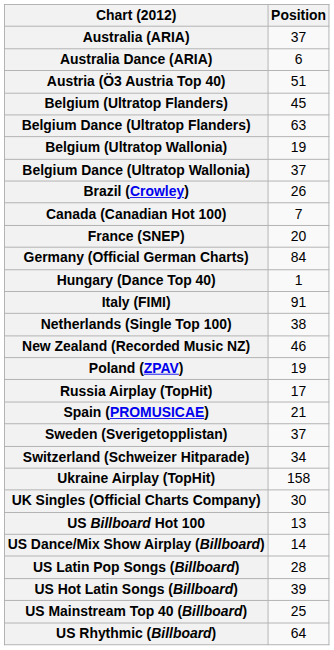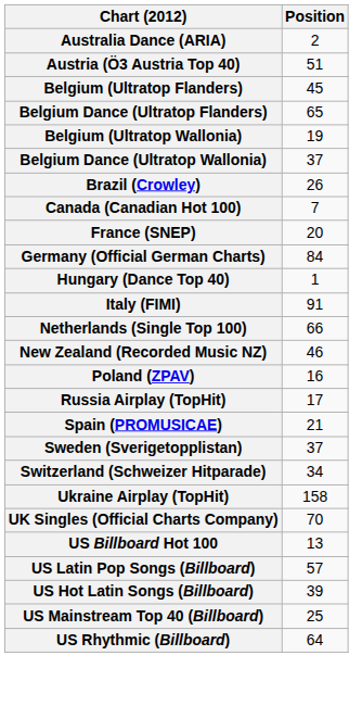- row: Australia (ARIA) | 37
Australia Dance (ARIA) | Position: 6 -> 2
Belgium Dance (Ultratop Flanders) | Position: 63 -> 65
Netherlands (Single Top 100) | Position: 38 -> 66
Poland (ZPAV) | Position: 19 -> 16
UK Singles (Official Charts Company) | Position: 30 -> 70
- row: US Dance/Mix Show Airplay (Billboard) | 14
US Latin Pop Songs (Billboard) | Position: 28 -> 57
